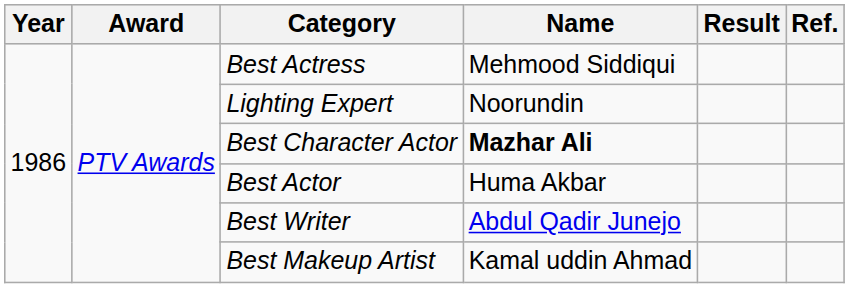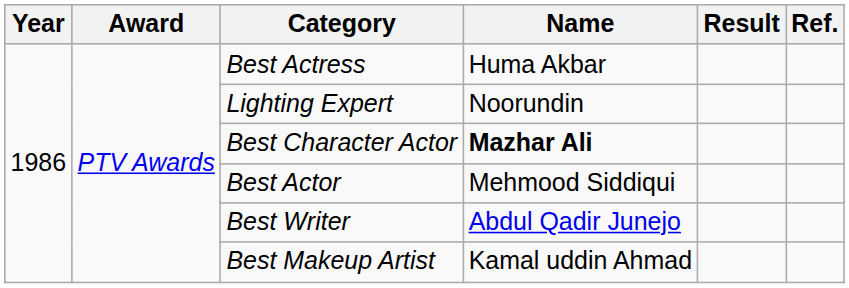Best Actress | Name: Mehmood Siddiqui -> Huma Akbar
Best Actor | Name: Huma Akbar -> Mehmood Siddiqui
